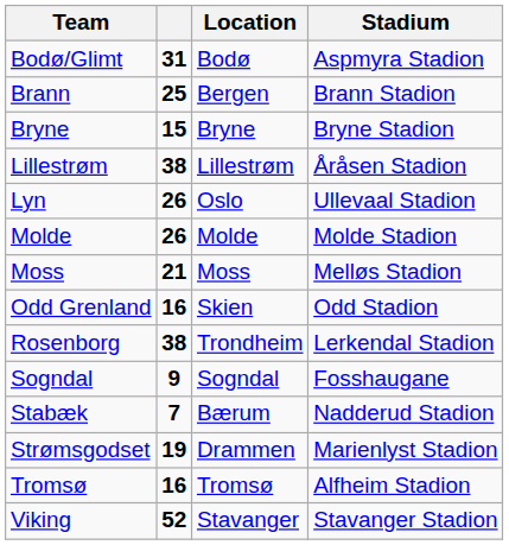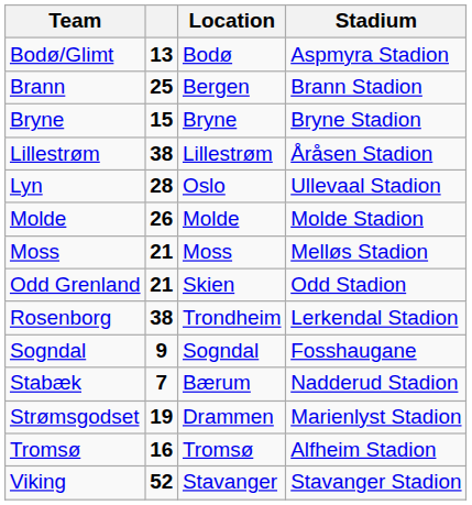Bodø/Glimt | column 2: 31 -> 13
Lyn | column 2: 26 -> 28
Odd Grenland | column 2: 16 -> 21
